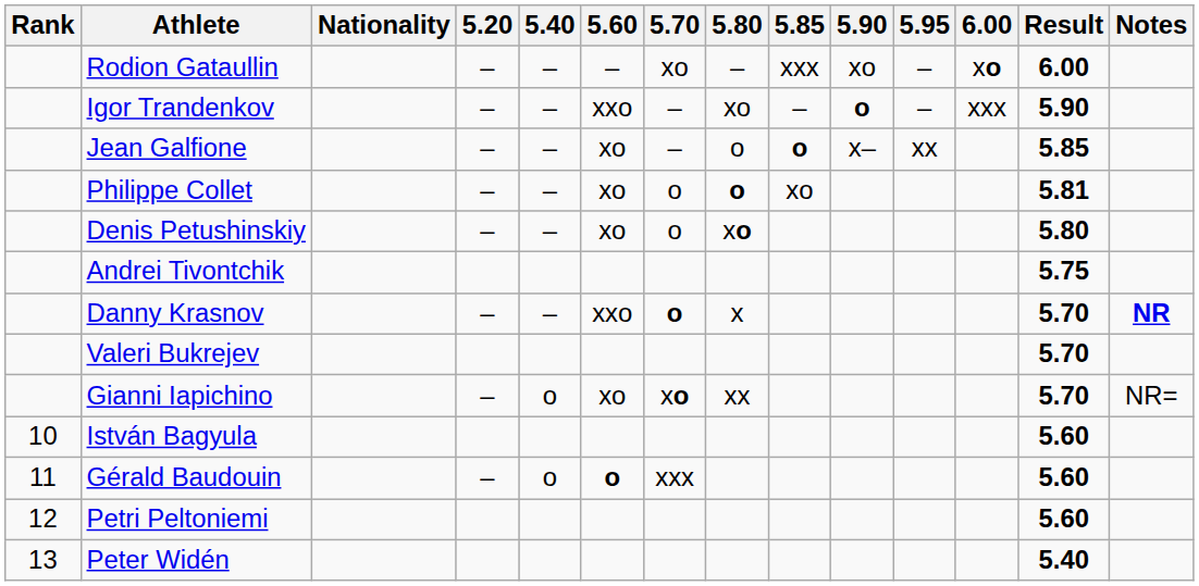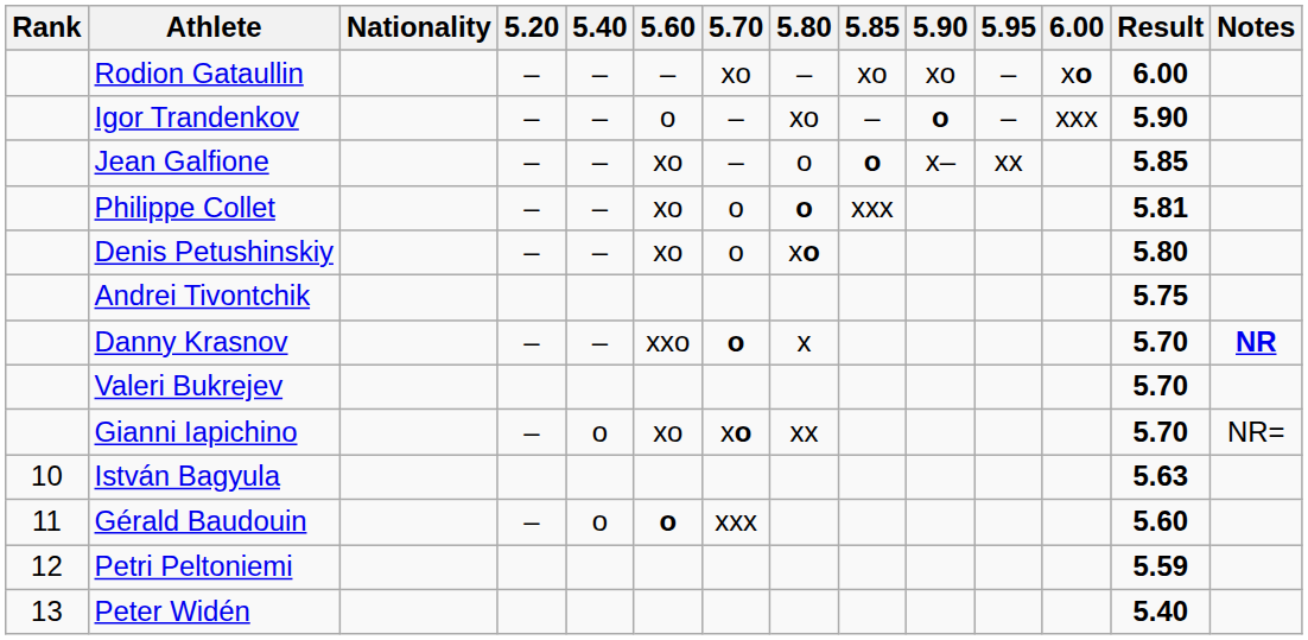Rodion Gataullin | 5.85: xxx -> xo
Igor Trandenkov | 5.60: xxo -> o
Philippe Collet | 5.85: xo -> xxx
István Bagyula | Result: 5.60 -> 5.63
Petri Peltoniemi | Result: 5.60 -> 5.59
